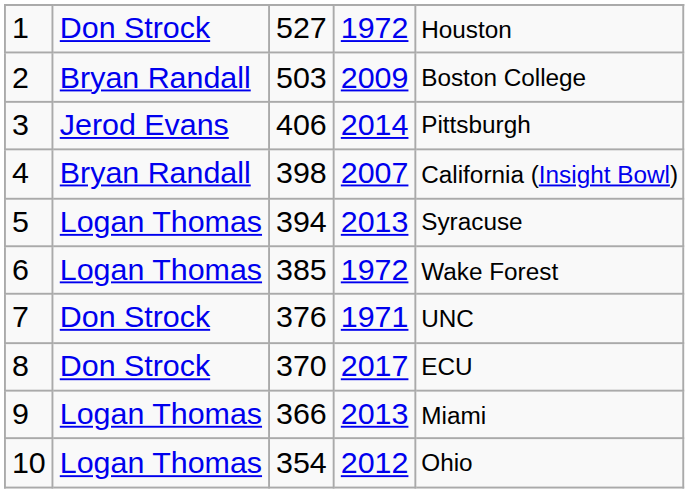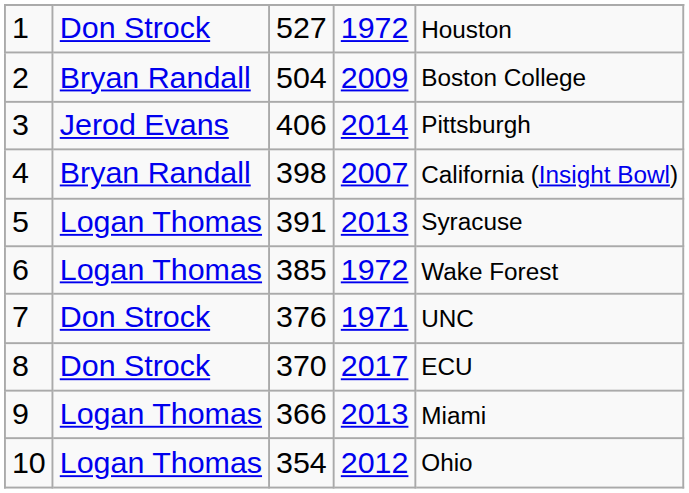2 | column 3: 503 -> 504
5 | column 3: 394 -> 391
